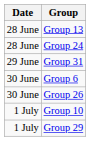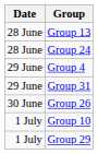+ row: 29 June | Group 4
- row: 30 June | Group 6
